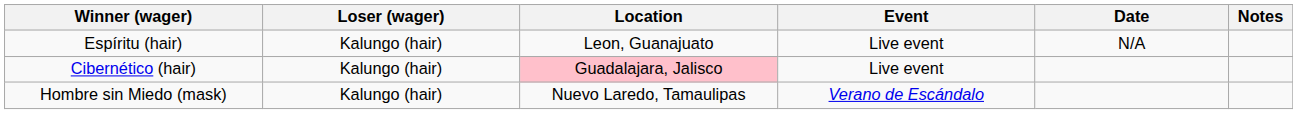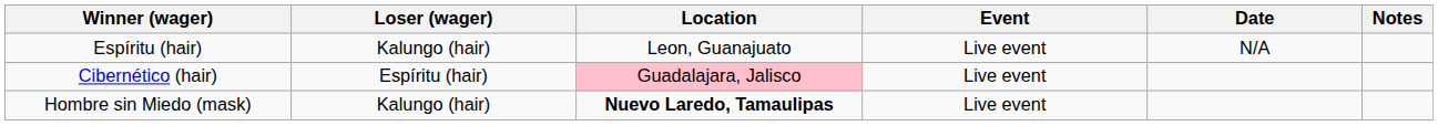Cibernético (hair) | Loser (wager): Kalungo (hair) -> Espíritu (hair)
Hombre sin Miedo (mask) | Location: normal -> bold
Hombre sin Miedo (mask) | Event: Verano de Escándalo -> Live event
